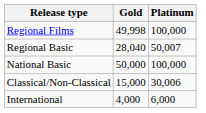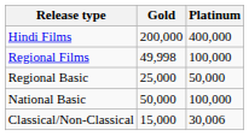+ row: Hindi Films | 200,000 | 400,000
Regional Basic | Gold: 28,040 -> 25,000
Regional Basic | Platinum: 50,007 -> 50,000
- row: International | 4,000 | 6,000
